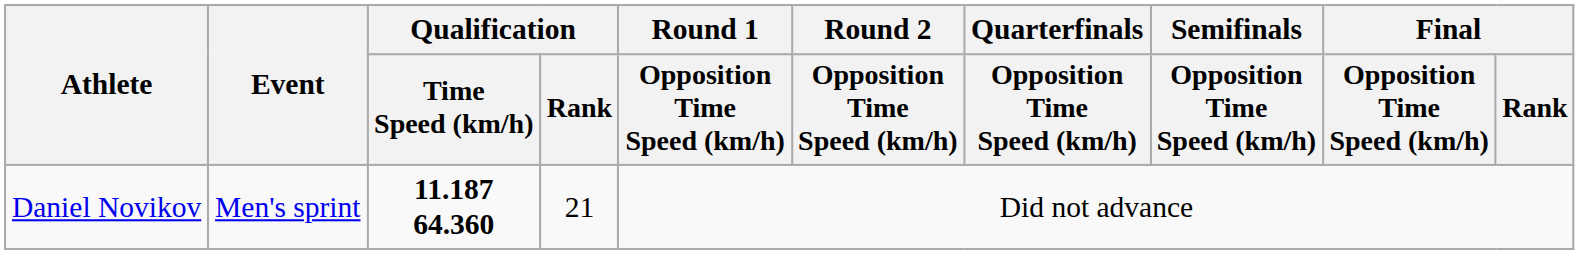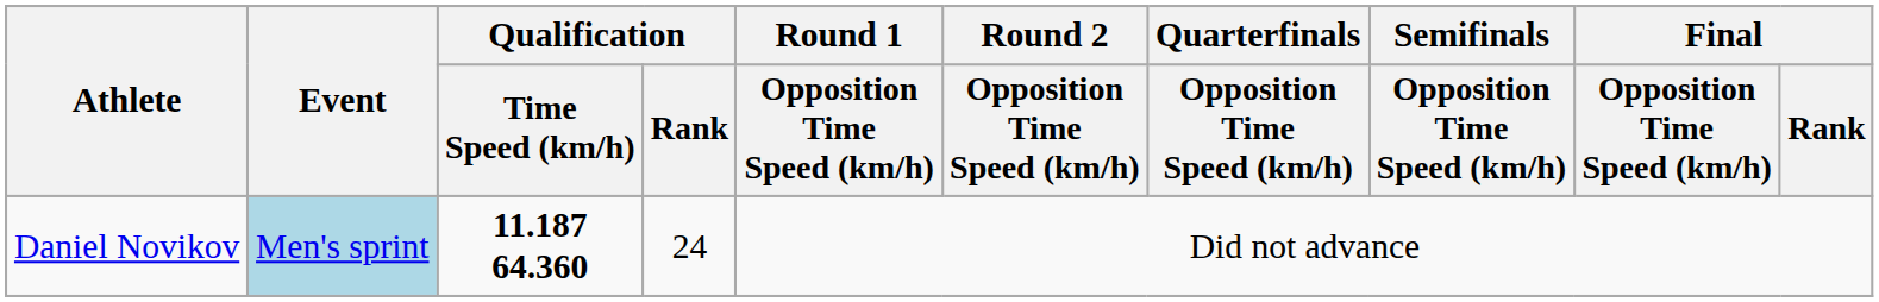Daniel Novikov | Event: no background -> lightblue background
Daniel Novikov | Qualification / Rank: 21 -> 24
